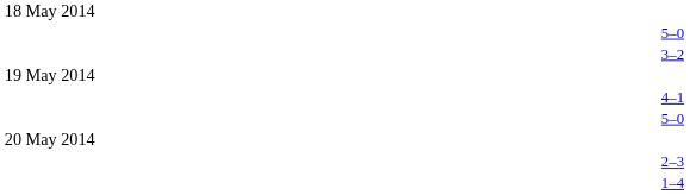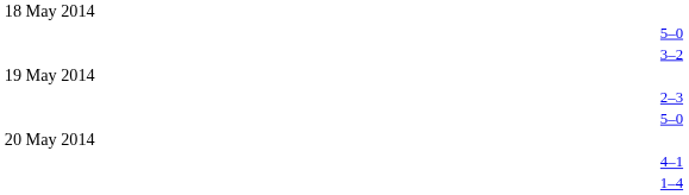rows swapped: 4–1 <-> 2–3
